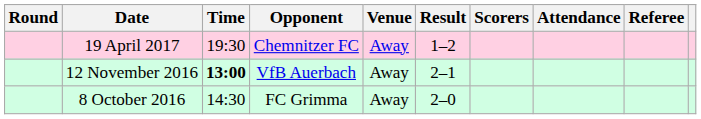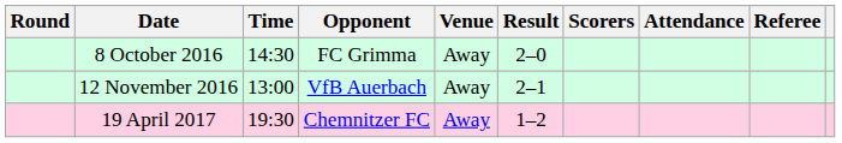rows swapped: 8 October 2016 <-> 19 April 2017
12 November 2016 | Time: bold -> normal
